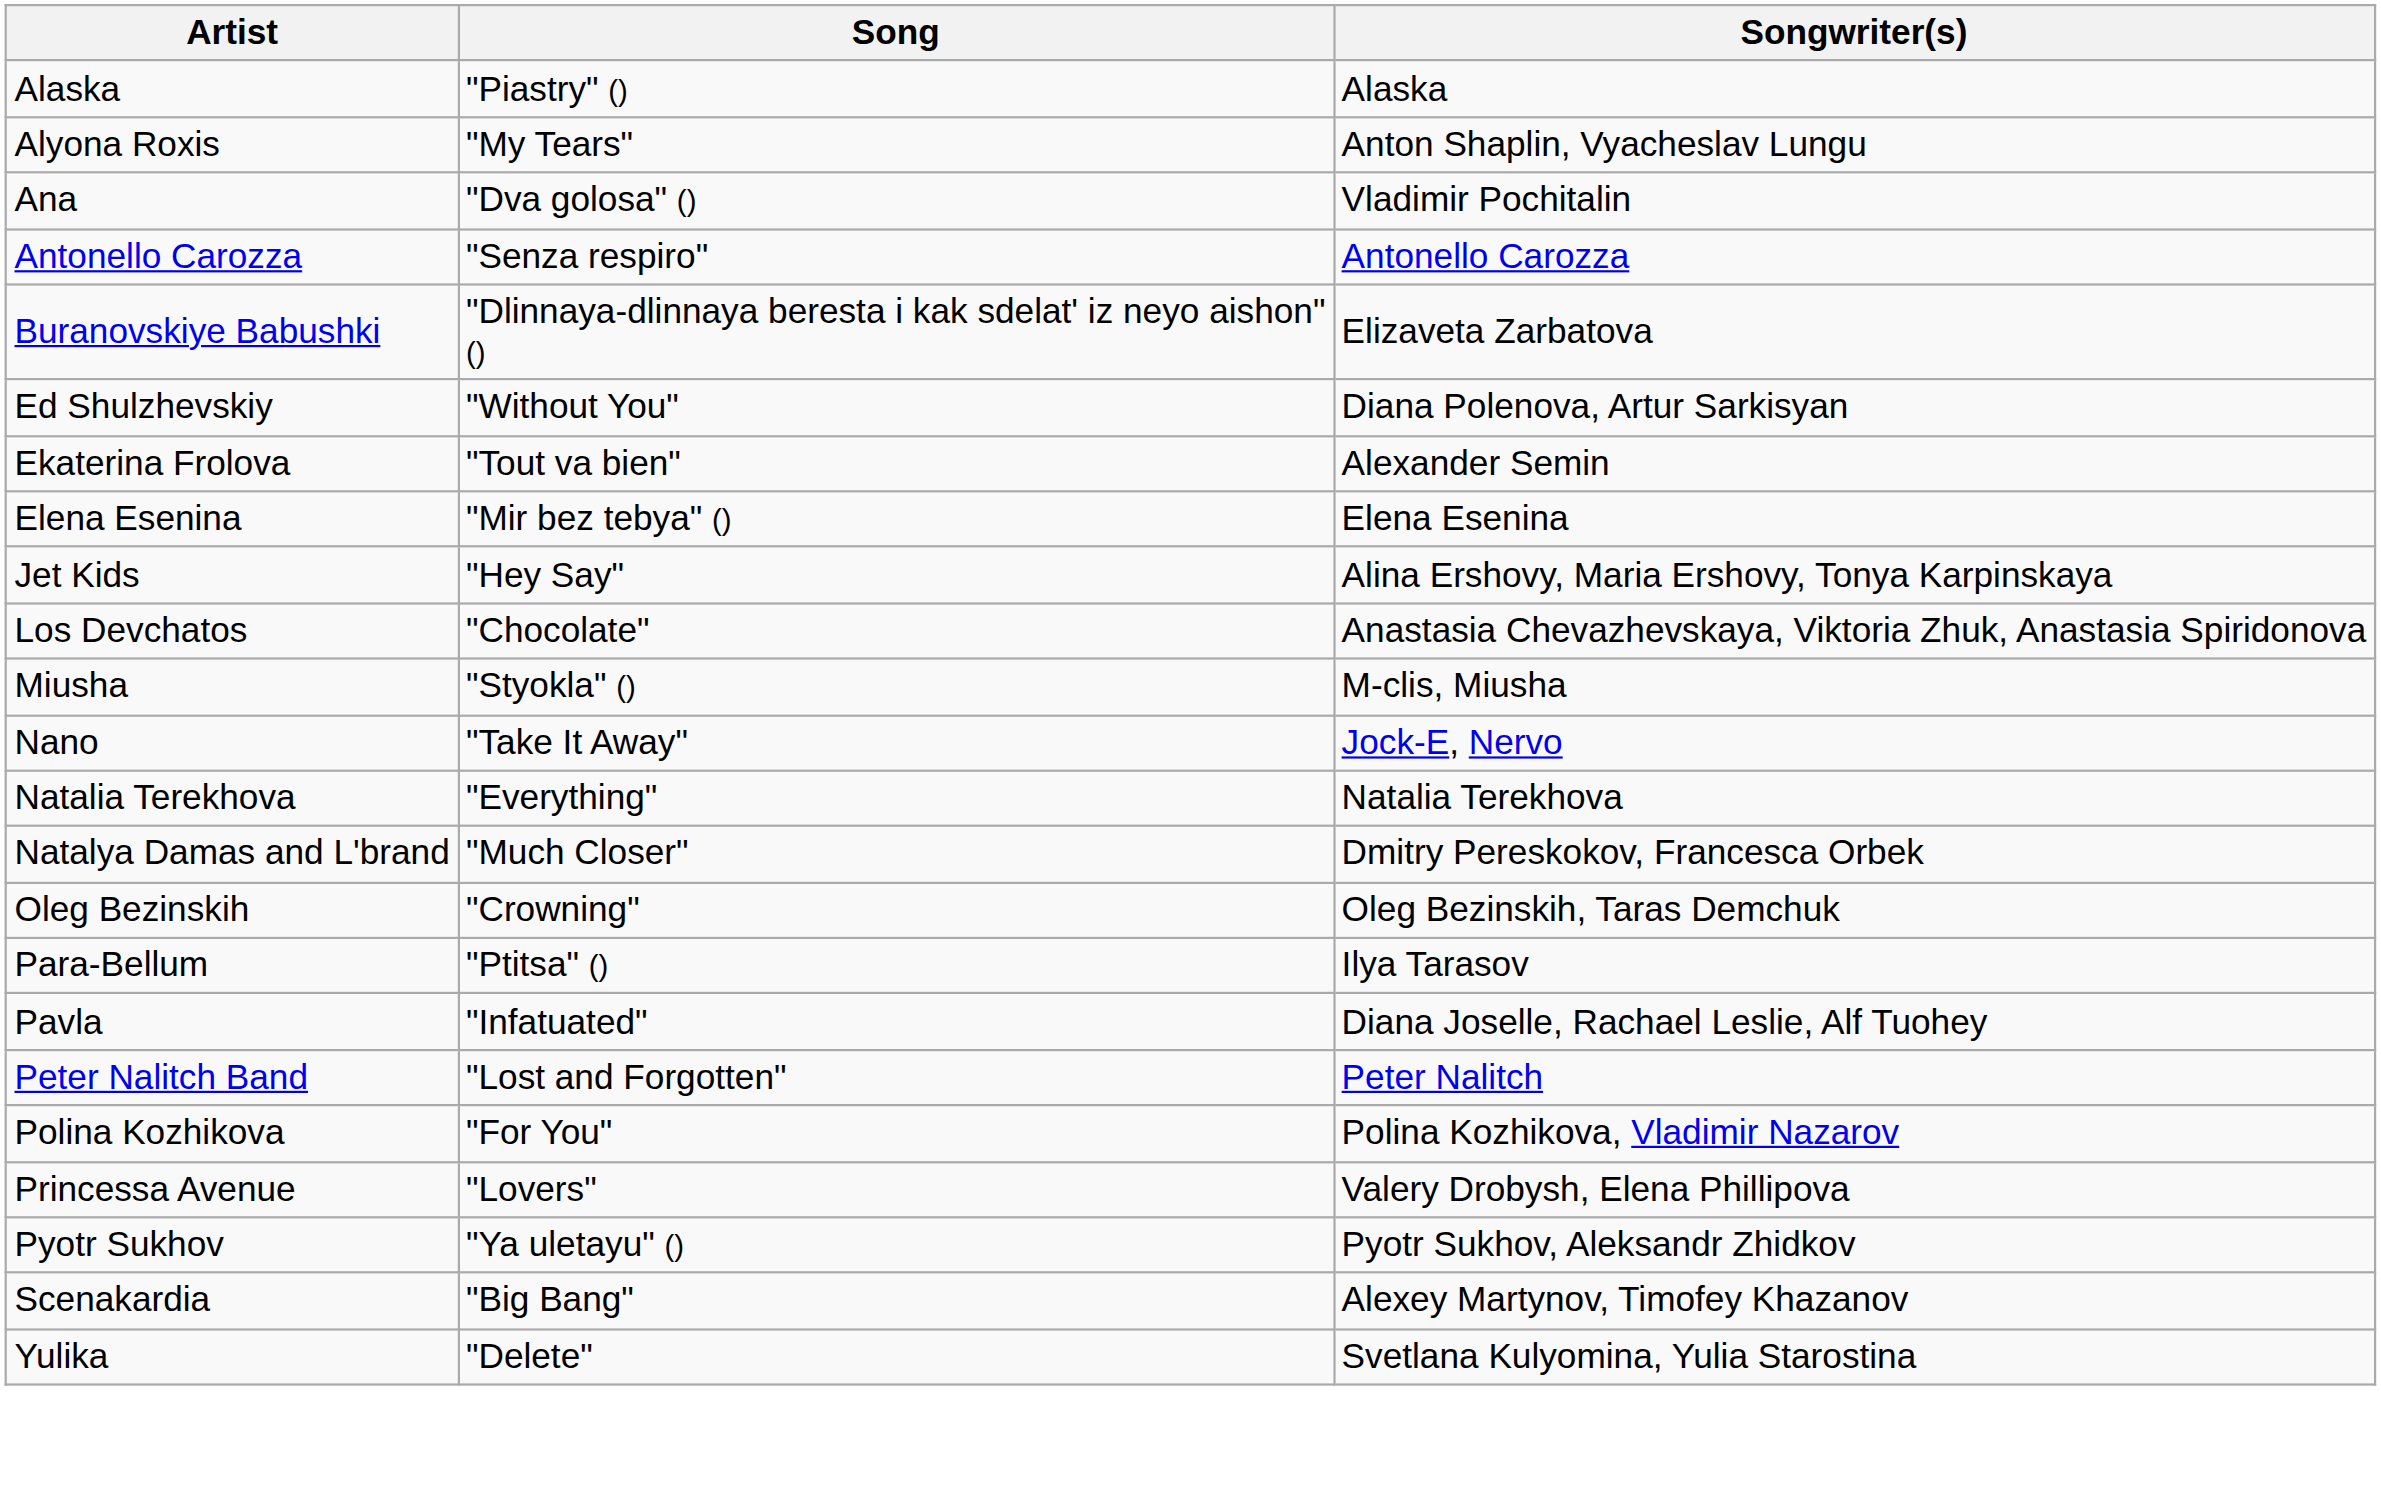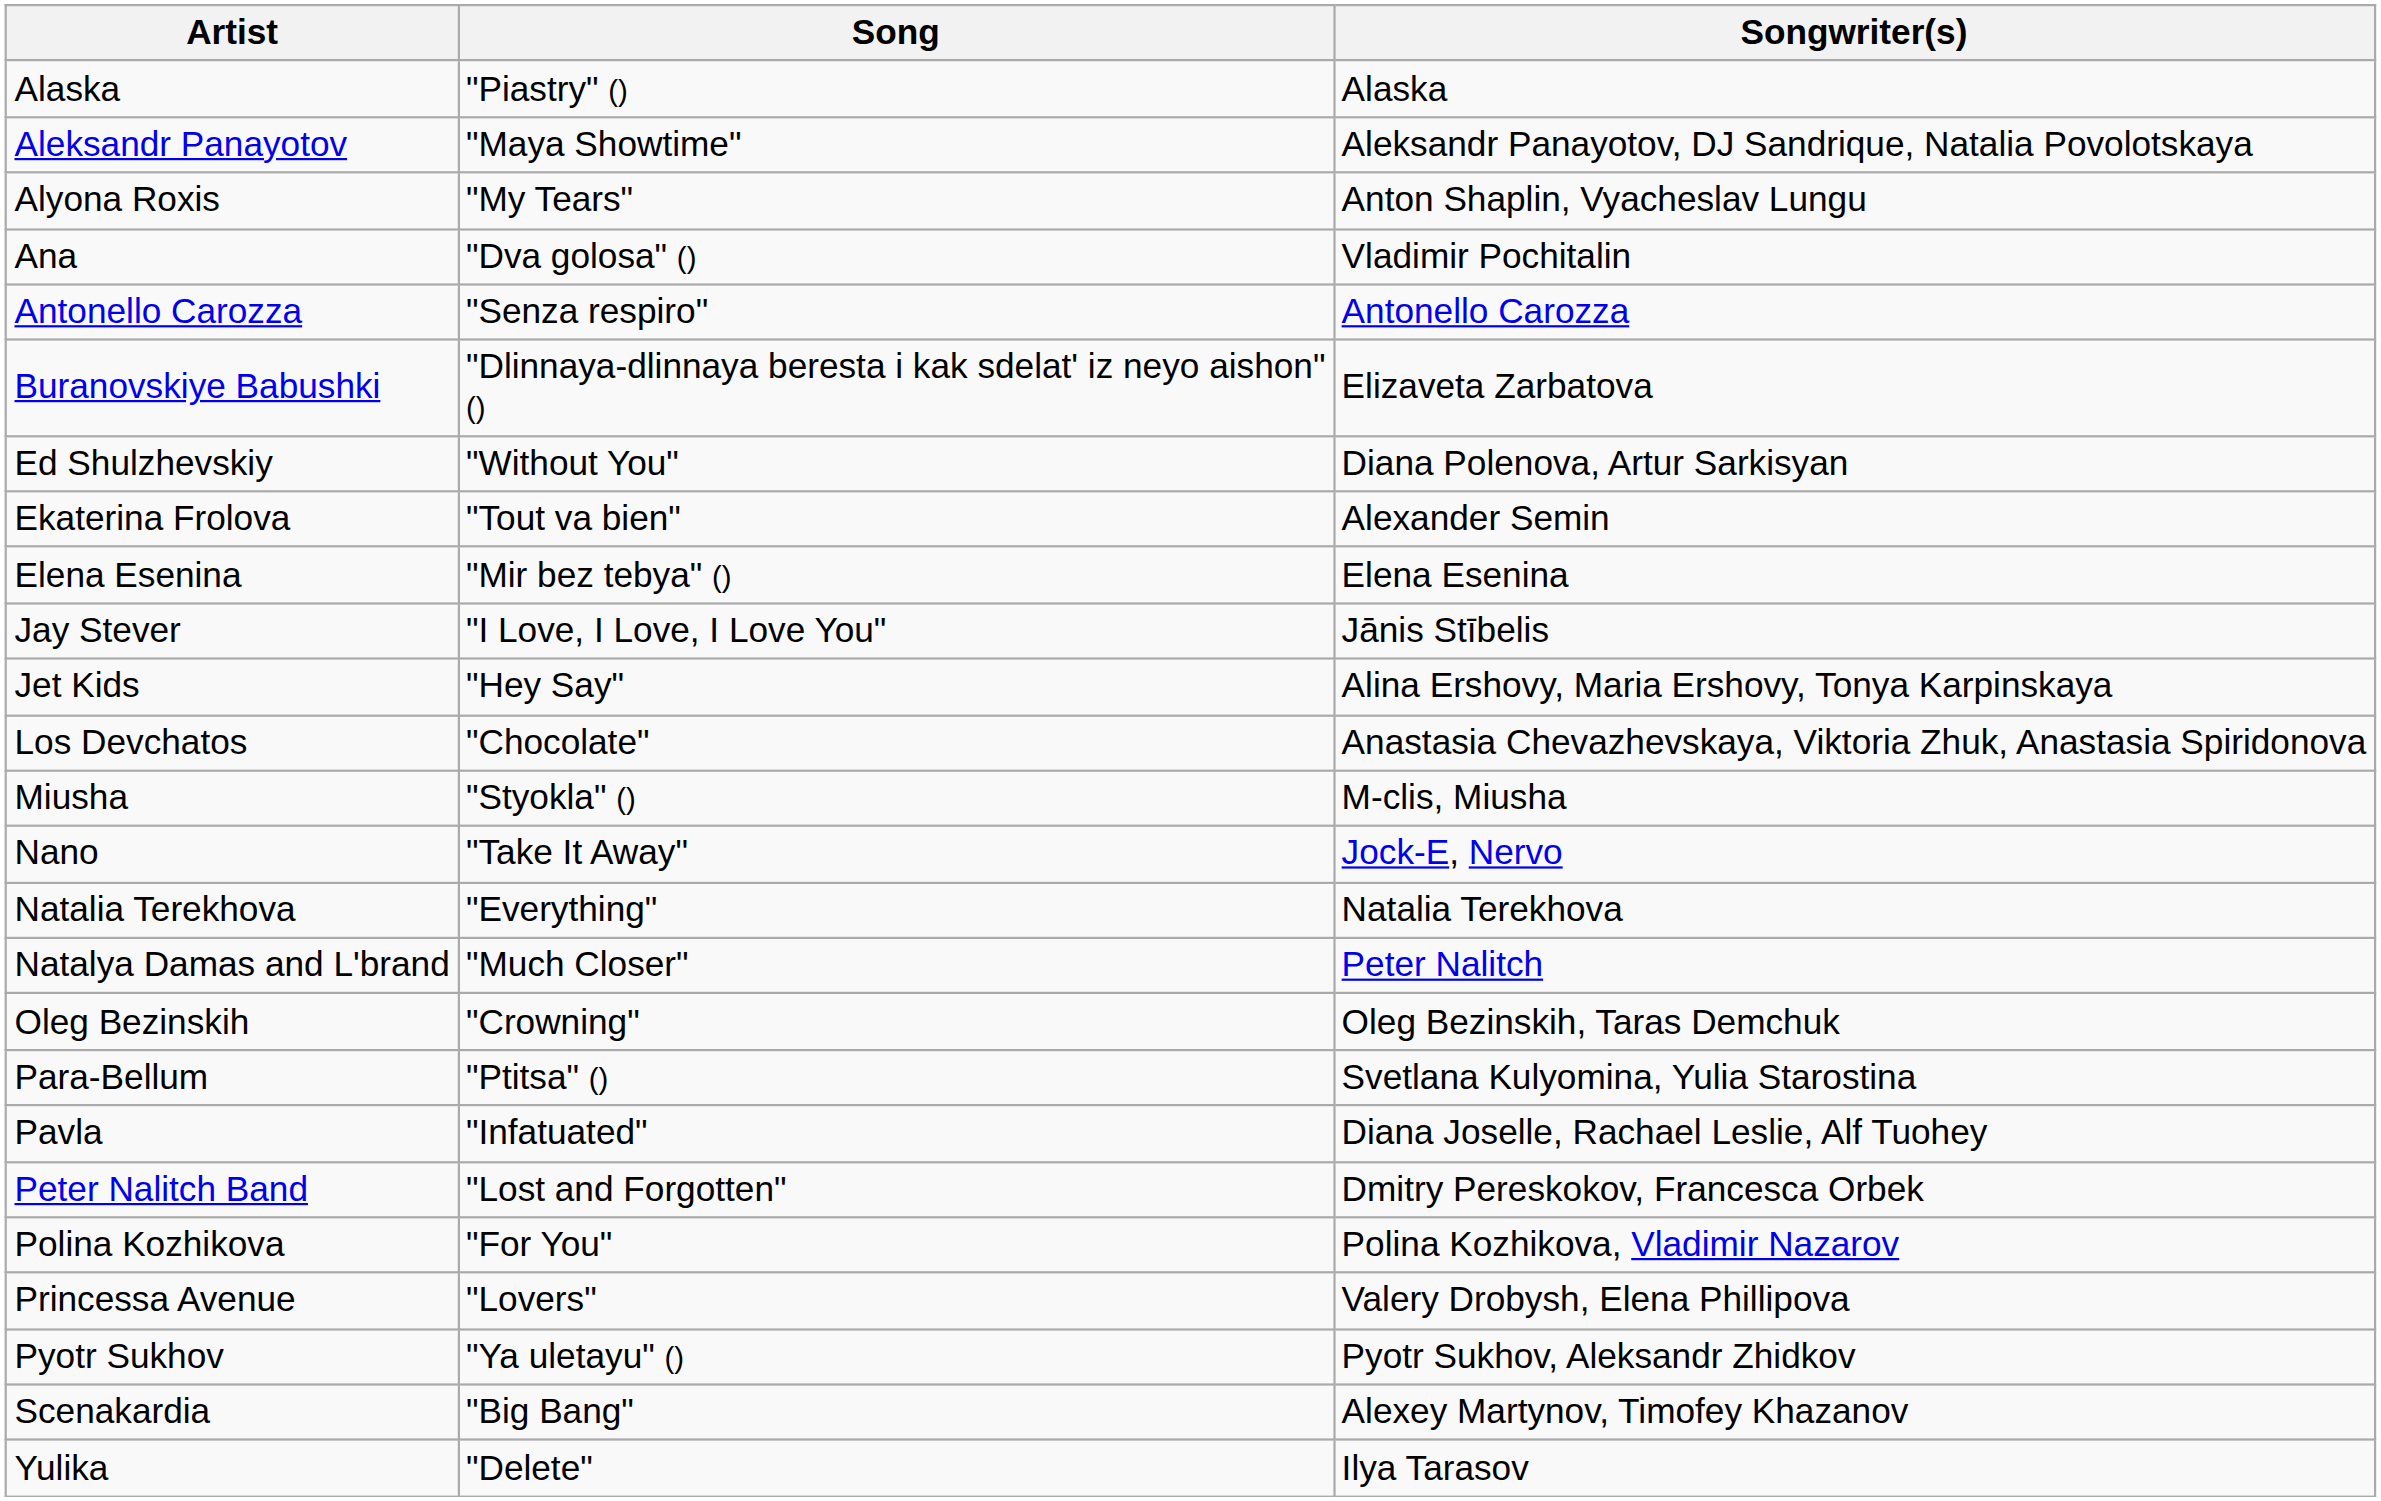+ row: Aleksandr Panayotov | "Maya Showtime" | Aleksandr Panayotov, DJ Sandrique, Natalia Povolotskaya
+ row: Jay Stever | "I Love, I Love, I Love You" | Jānis Stībelis
Natalya Damas and L'brand | Songwriter(s): Dmitry Pereskokov, Francesca Orbek -> Peter Nalitch
Para-Bellum | Songwriter(s): Ilya Tarasov -> Svetlana Kulyomina, Yulia Starostina
Peter Nalitch Band | Songwriter(s): Peter Nalitch -> Dmitry Pereskokov, Francesca Orbek
Yulika | Songwriter(s): Svetlana Kulyomina, Yulia Starostina -> Ilya Tarasov
